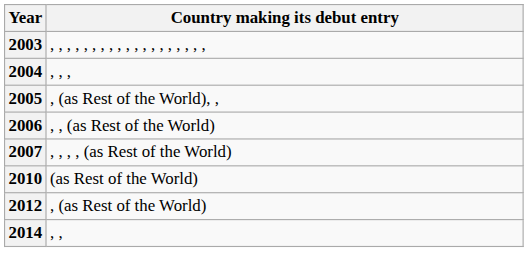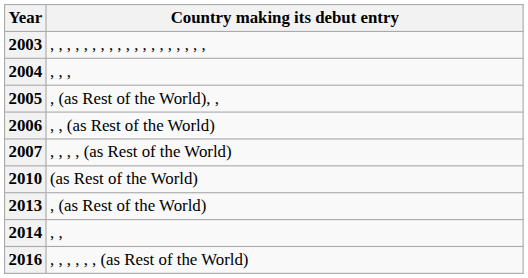- row: 2012 | , (as Rest of the World)
+ row: 2013 | , (as Rest of the World)
+ row: 2016 | , , , , , , (as Rest of the World)
